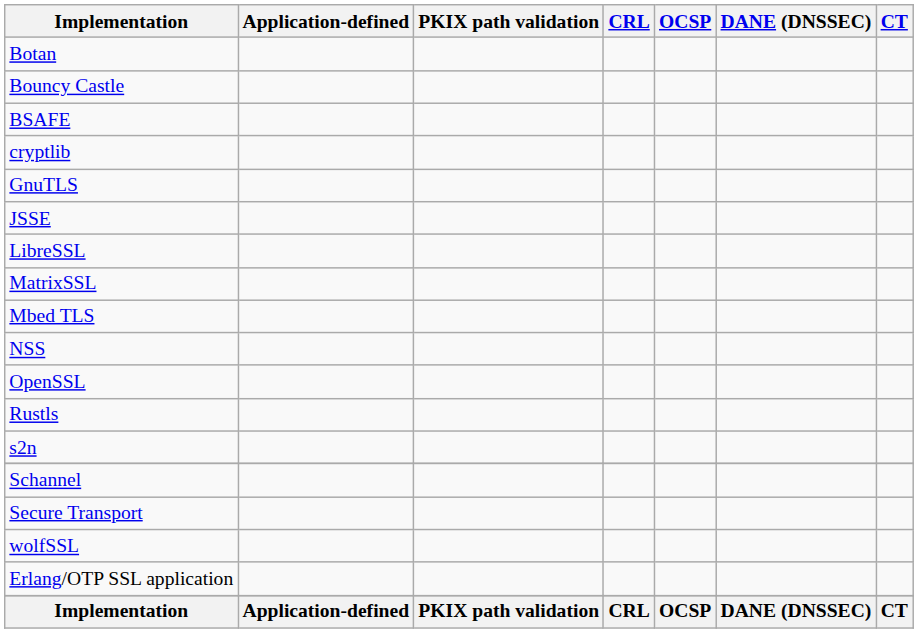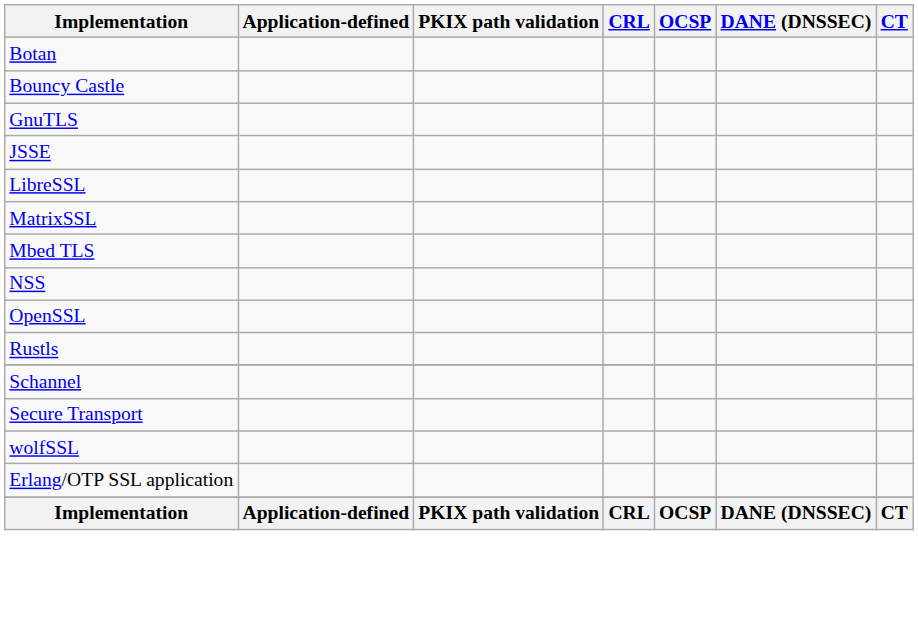- row: BSAFE
- row: cryptlib
- row: s2n
